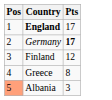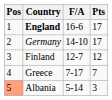+ column: F/A | 16-6 | 14-10 | 12-7 | 7-17 | 5-14
Germany | Pts: bold -> normal
Greece | Pts: 8 -> 7
